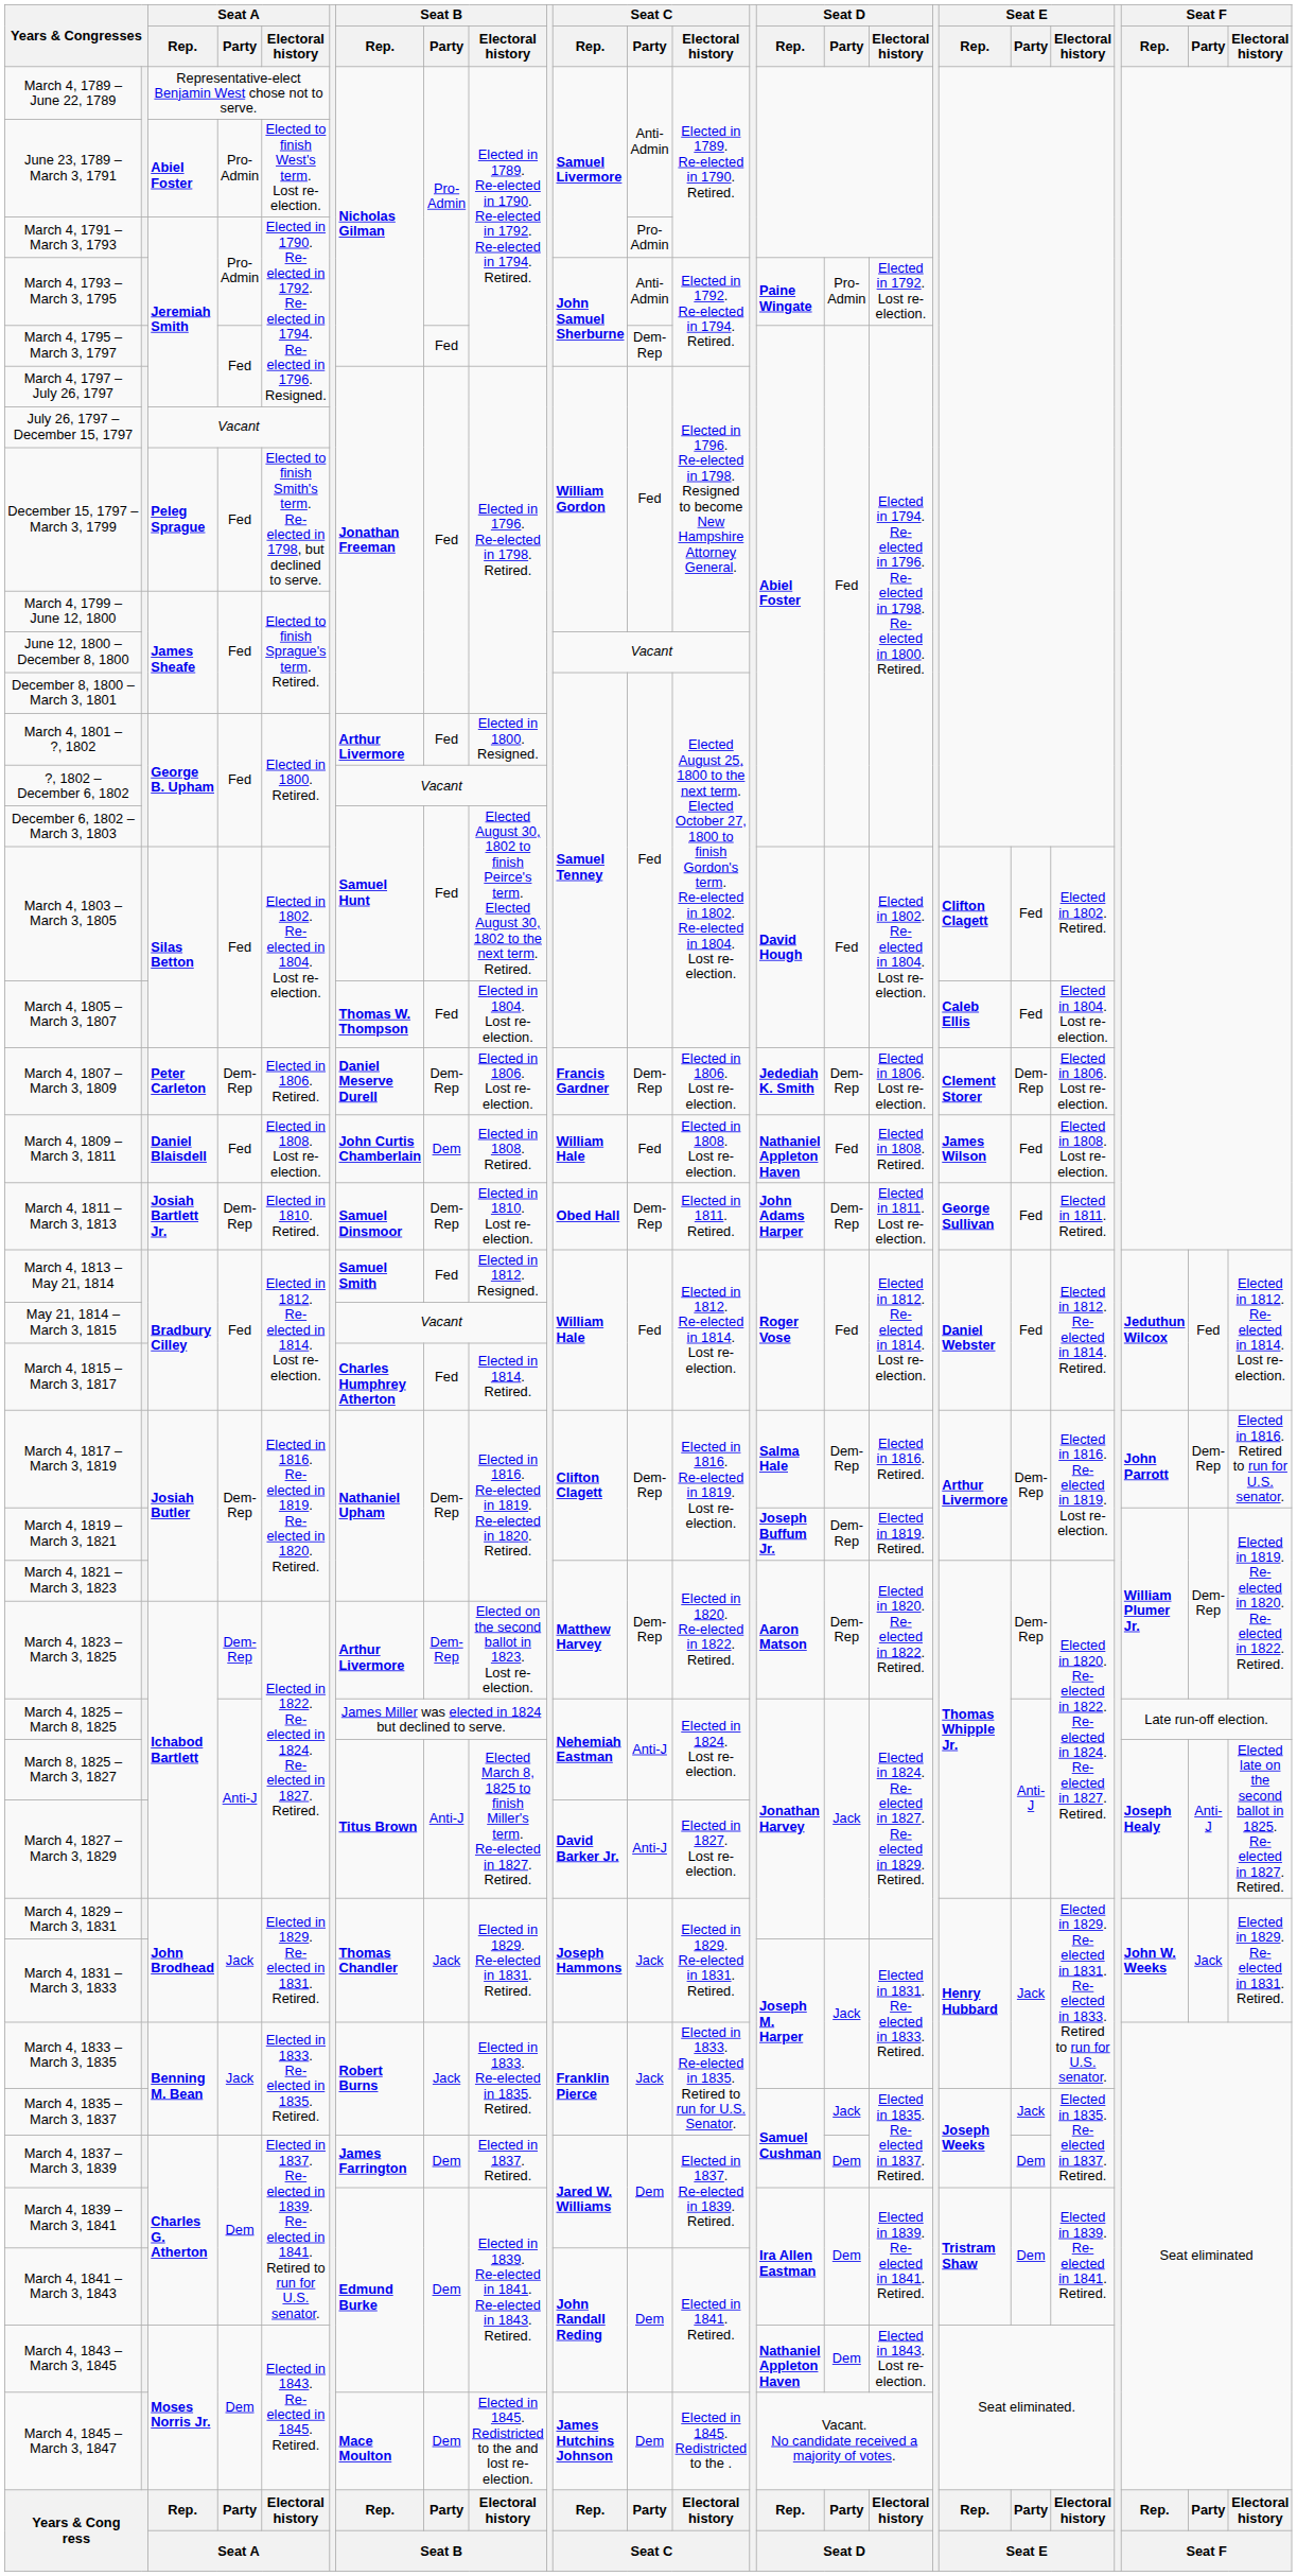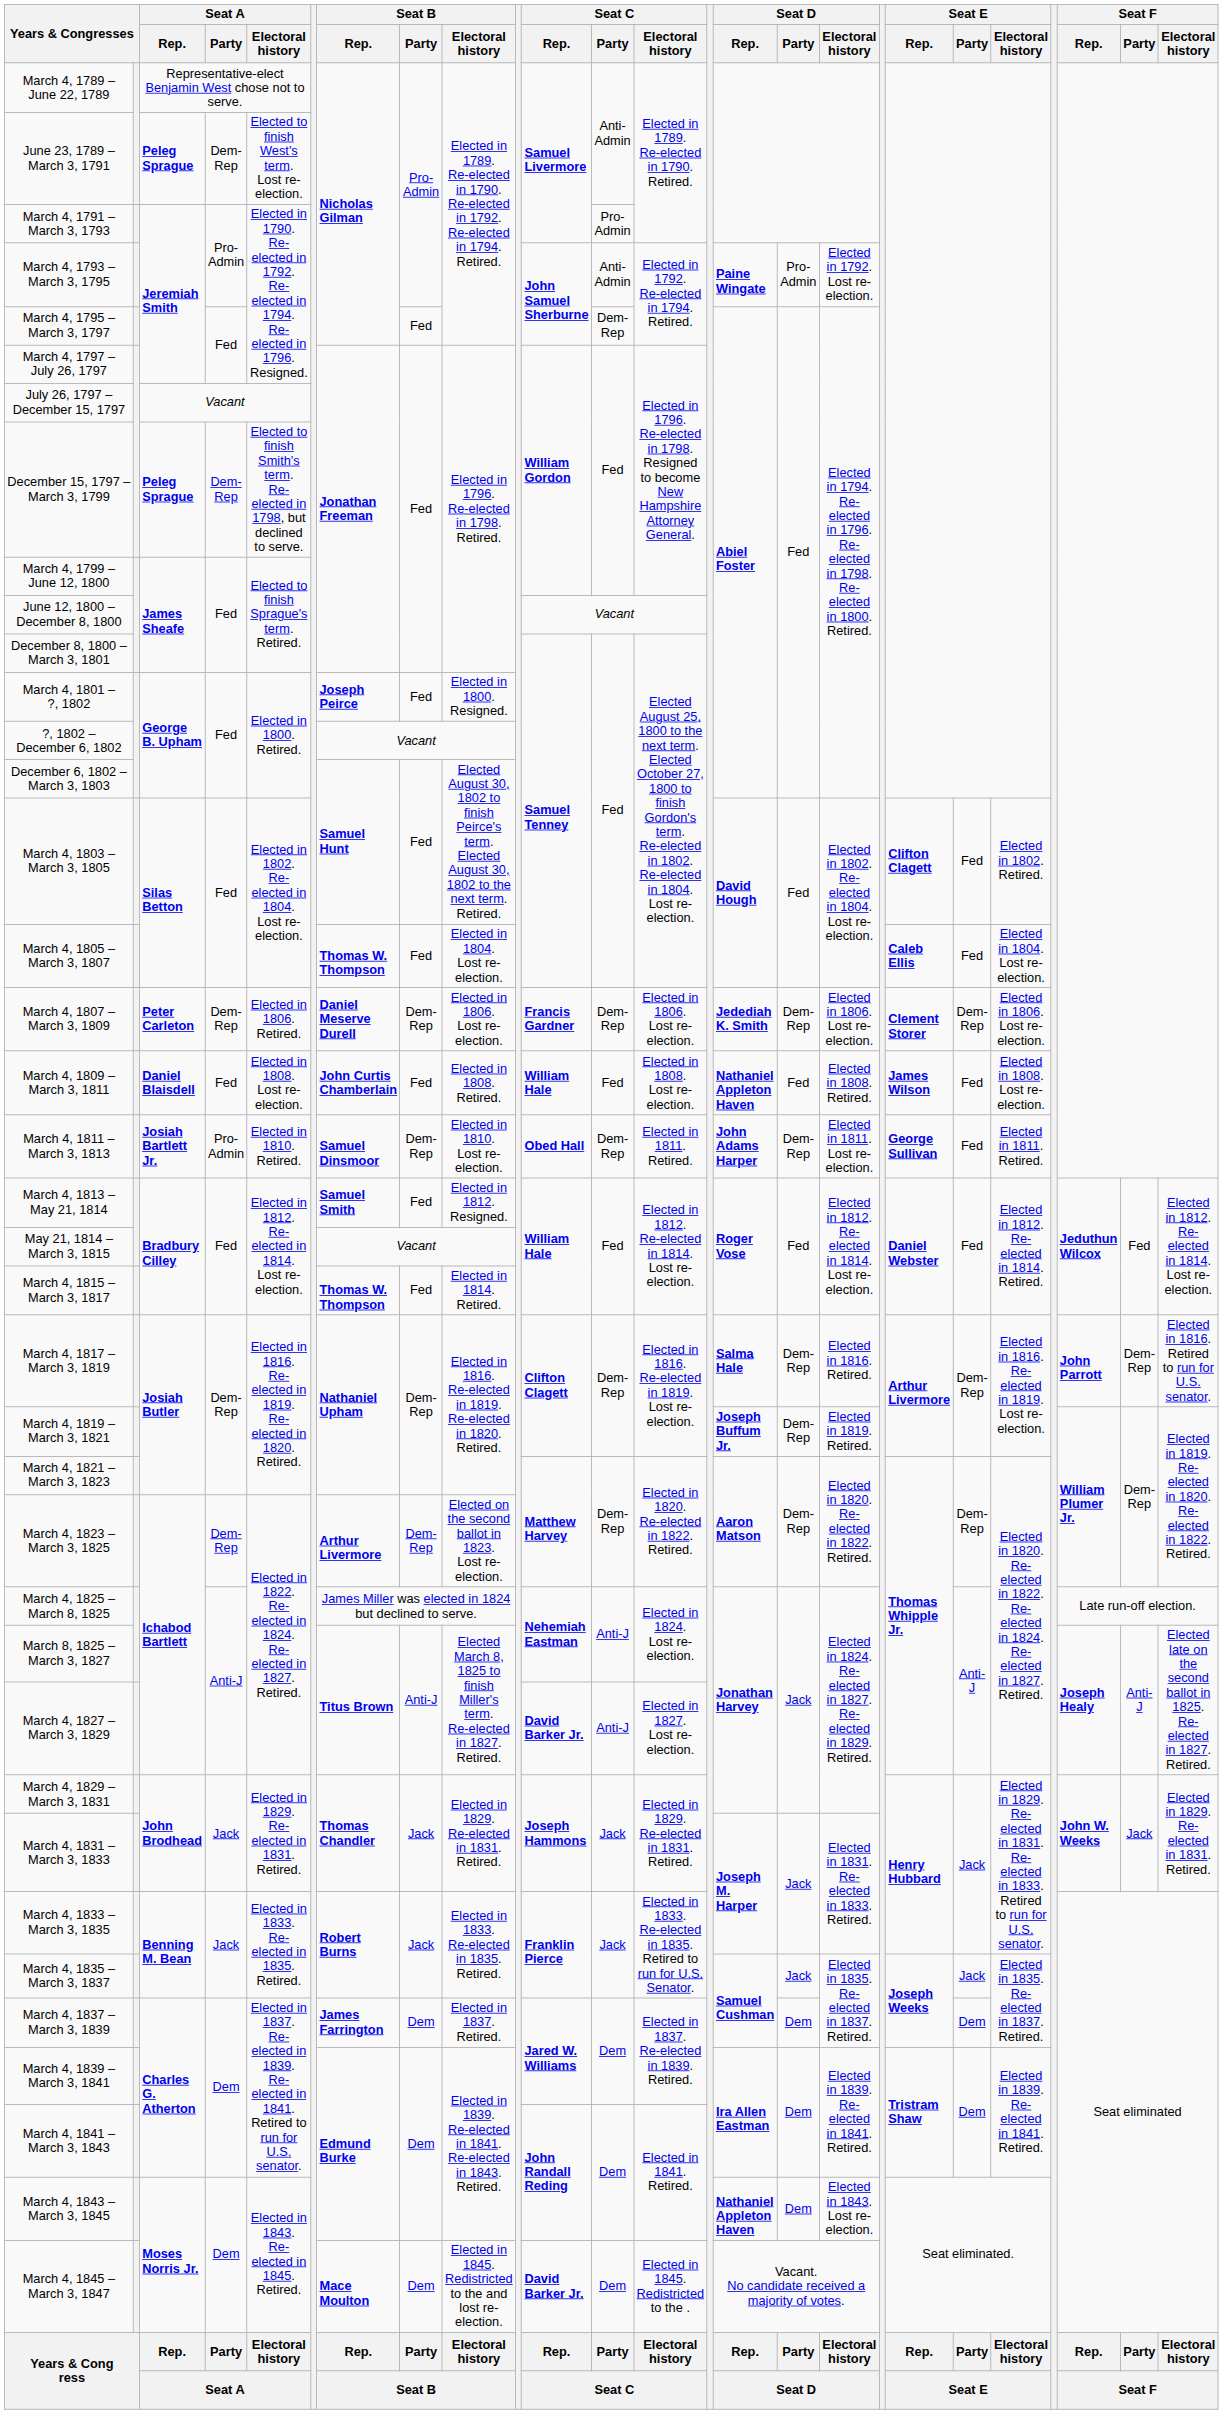June 23, 1789 – March 3, 1791 | Seat A / Rep.: Abiel Foster -> Peleg Sprague
June 23, 1789 – March 3, 1791 | Seat A / Party: Pro-Admin -> Dem-Rep
December 15, 1797 – March 3, 1799 | Seat A / Party: Fed -> Dem-Rep
March 4, 1801 – ?, 1802 | Seat B / Rep.: Arthur Livermore -> Joseph Peirce
March 4, 1809 – March 3, 1811 | Seat B / Party: Dem -> Fed
March 4, 1811 – March 3, 1813 | Seat A / Party: Dem-Rep -> Pro-Admin
March 4, 1815 – March 3, 1817 | Seat B / Rep.: Charles Humphrey Atherton -> Thomas W. Thompson
March 4, 1845 – March 3, 1847 | Seat C / Rep.: James Hutchins Johnson -> David Barker Jr.
